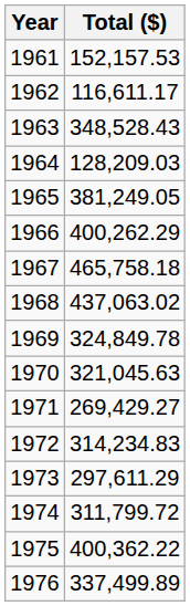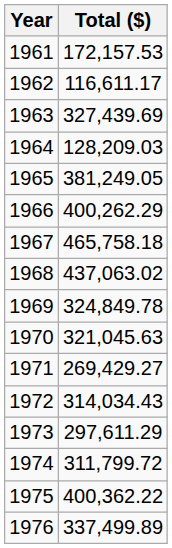1961 | Total ($): 152,157.53 -> 172,157.53
1963 | Total ($): 348,528.43 -> 327,439.69
1972 | Total ($): 314,234.83 -> 314,034.43
